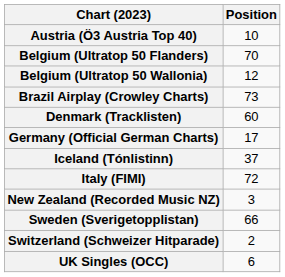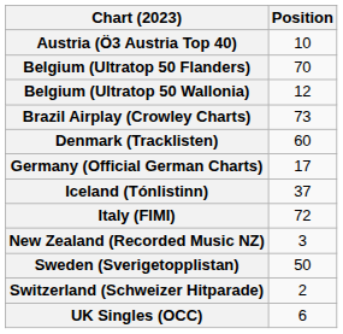Sweden (Sverigetopplistan) | Position: 66 -> 50
